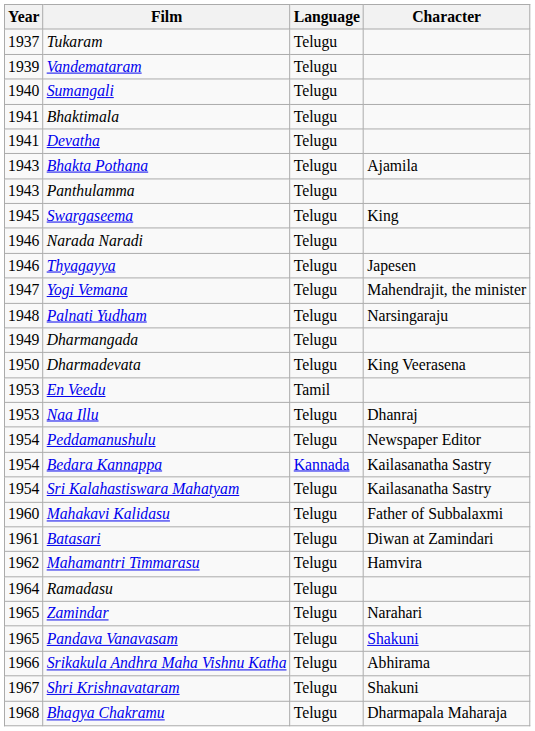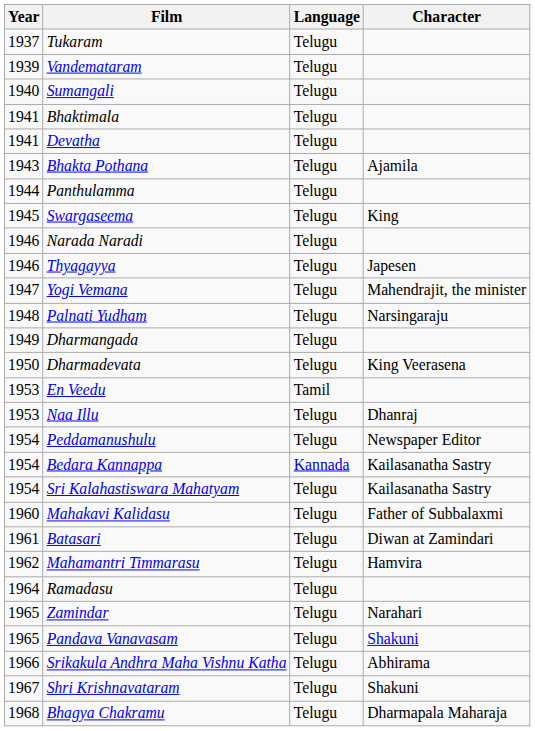Panthulamma | Year: 1943 -> 1944
